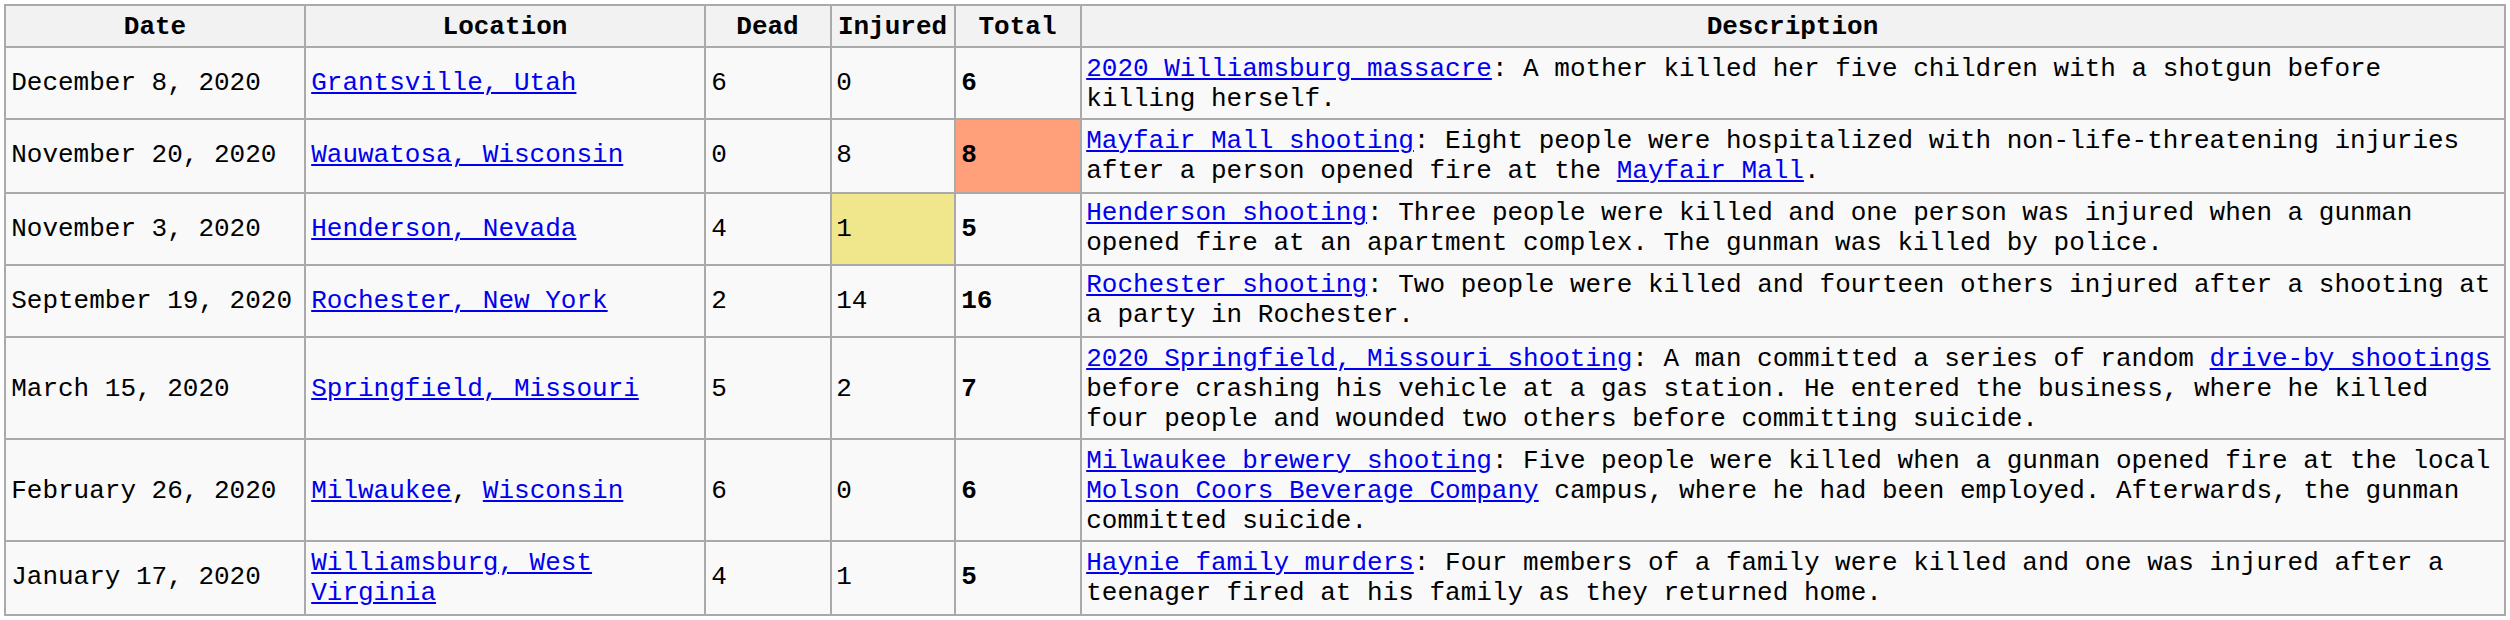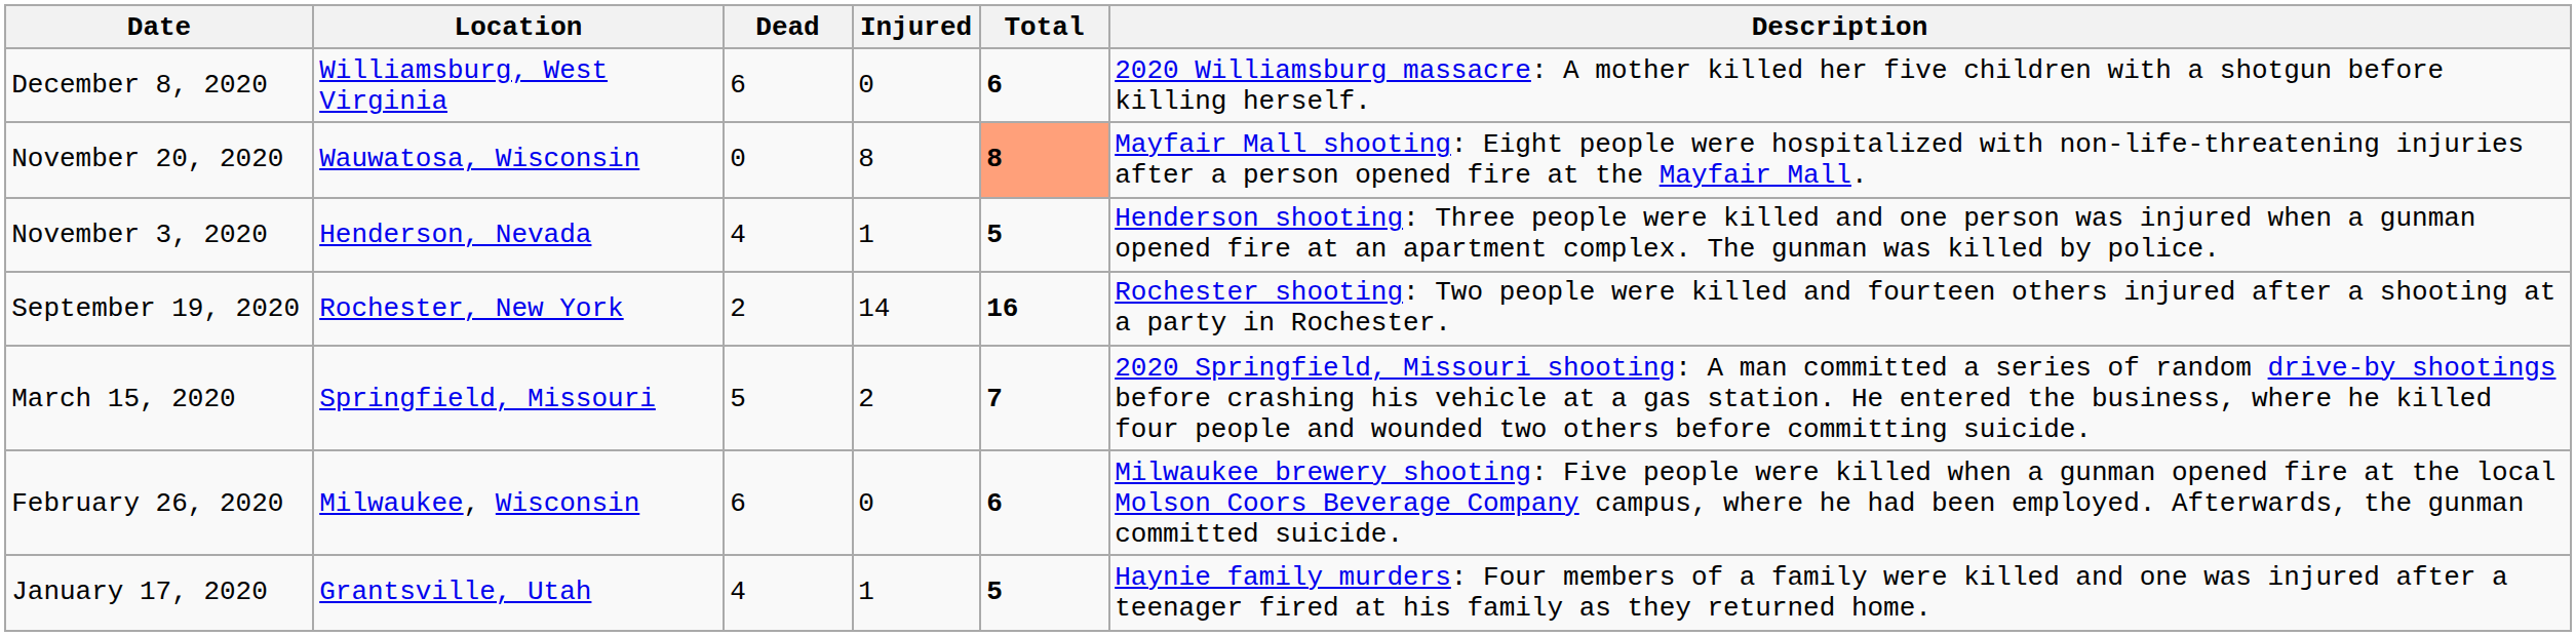December 8, 2020 | Location: Grantsville, Utah -> Williamsburg, West Virginia
November 3, 2020 | Injured: khaki background -> no background
January 17, 2020 | Location: Williamsburg, West Virginia -> Grantsville, Utah
